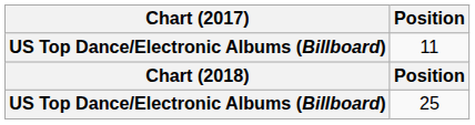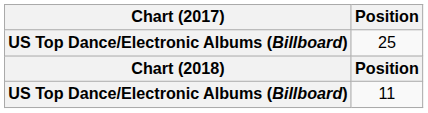rows swapped: 25 <-> 11
